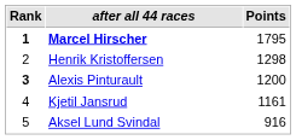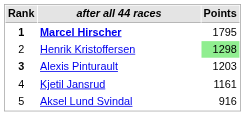Henrik Kristoffersen | Points: no background -> lightgreen background
Alexis Pinturault | Points: 1200 -> 1203
